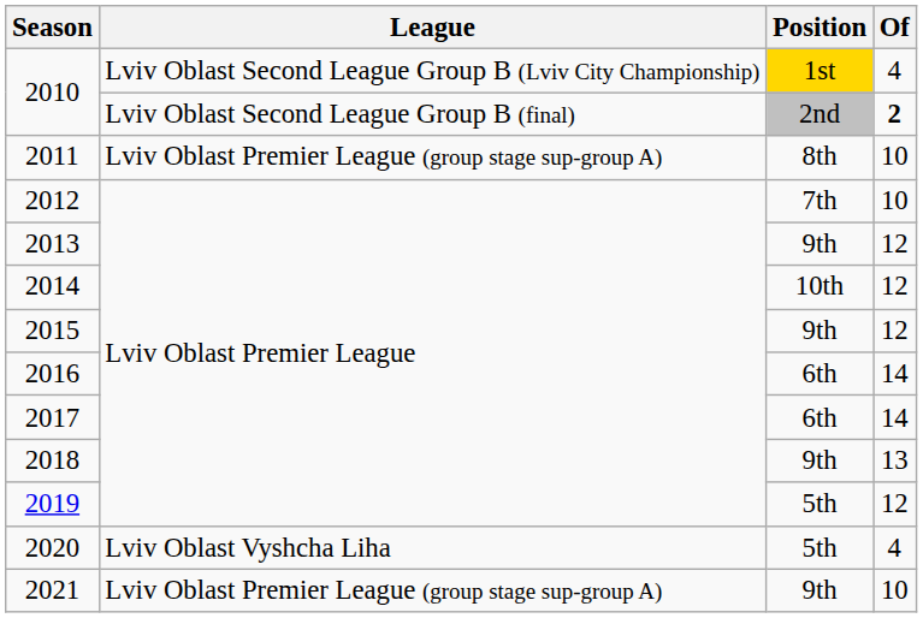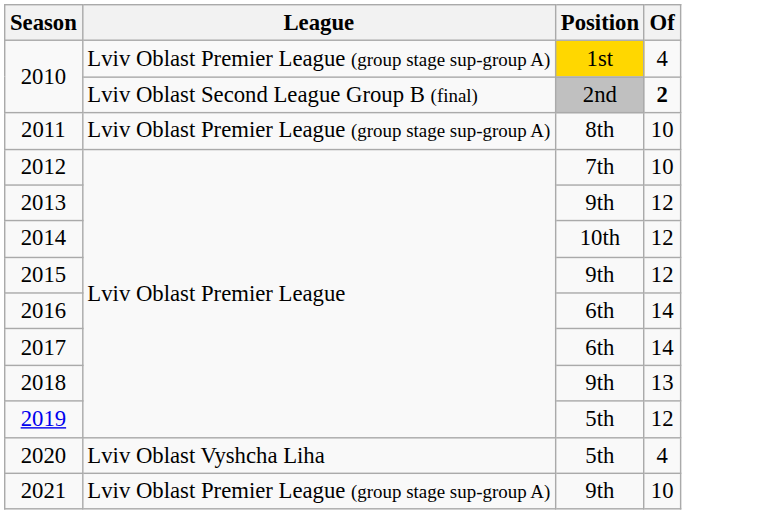2010 / 1st | League: Lviv Oblast Second League Group B (Lviv City Championship) -> Lviv Oblast Premier League (group stage sup-group A)
